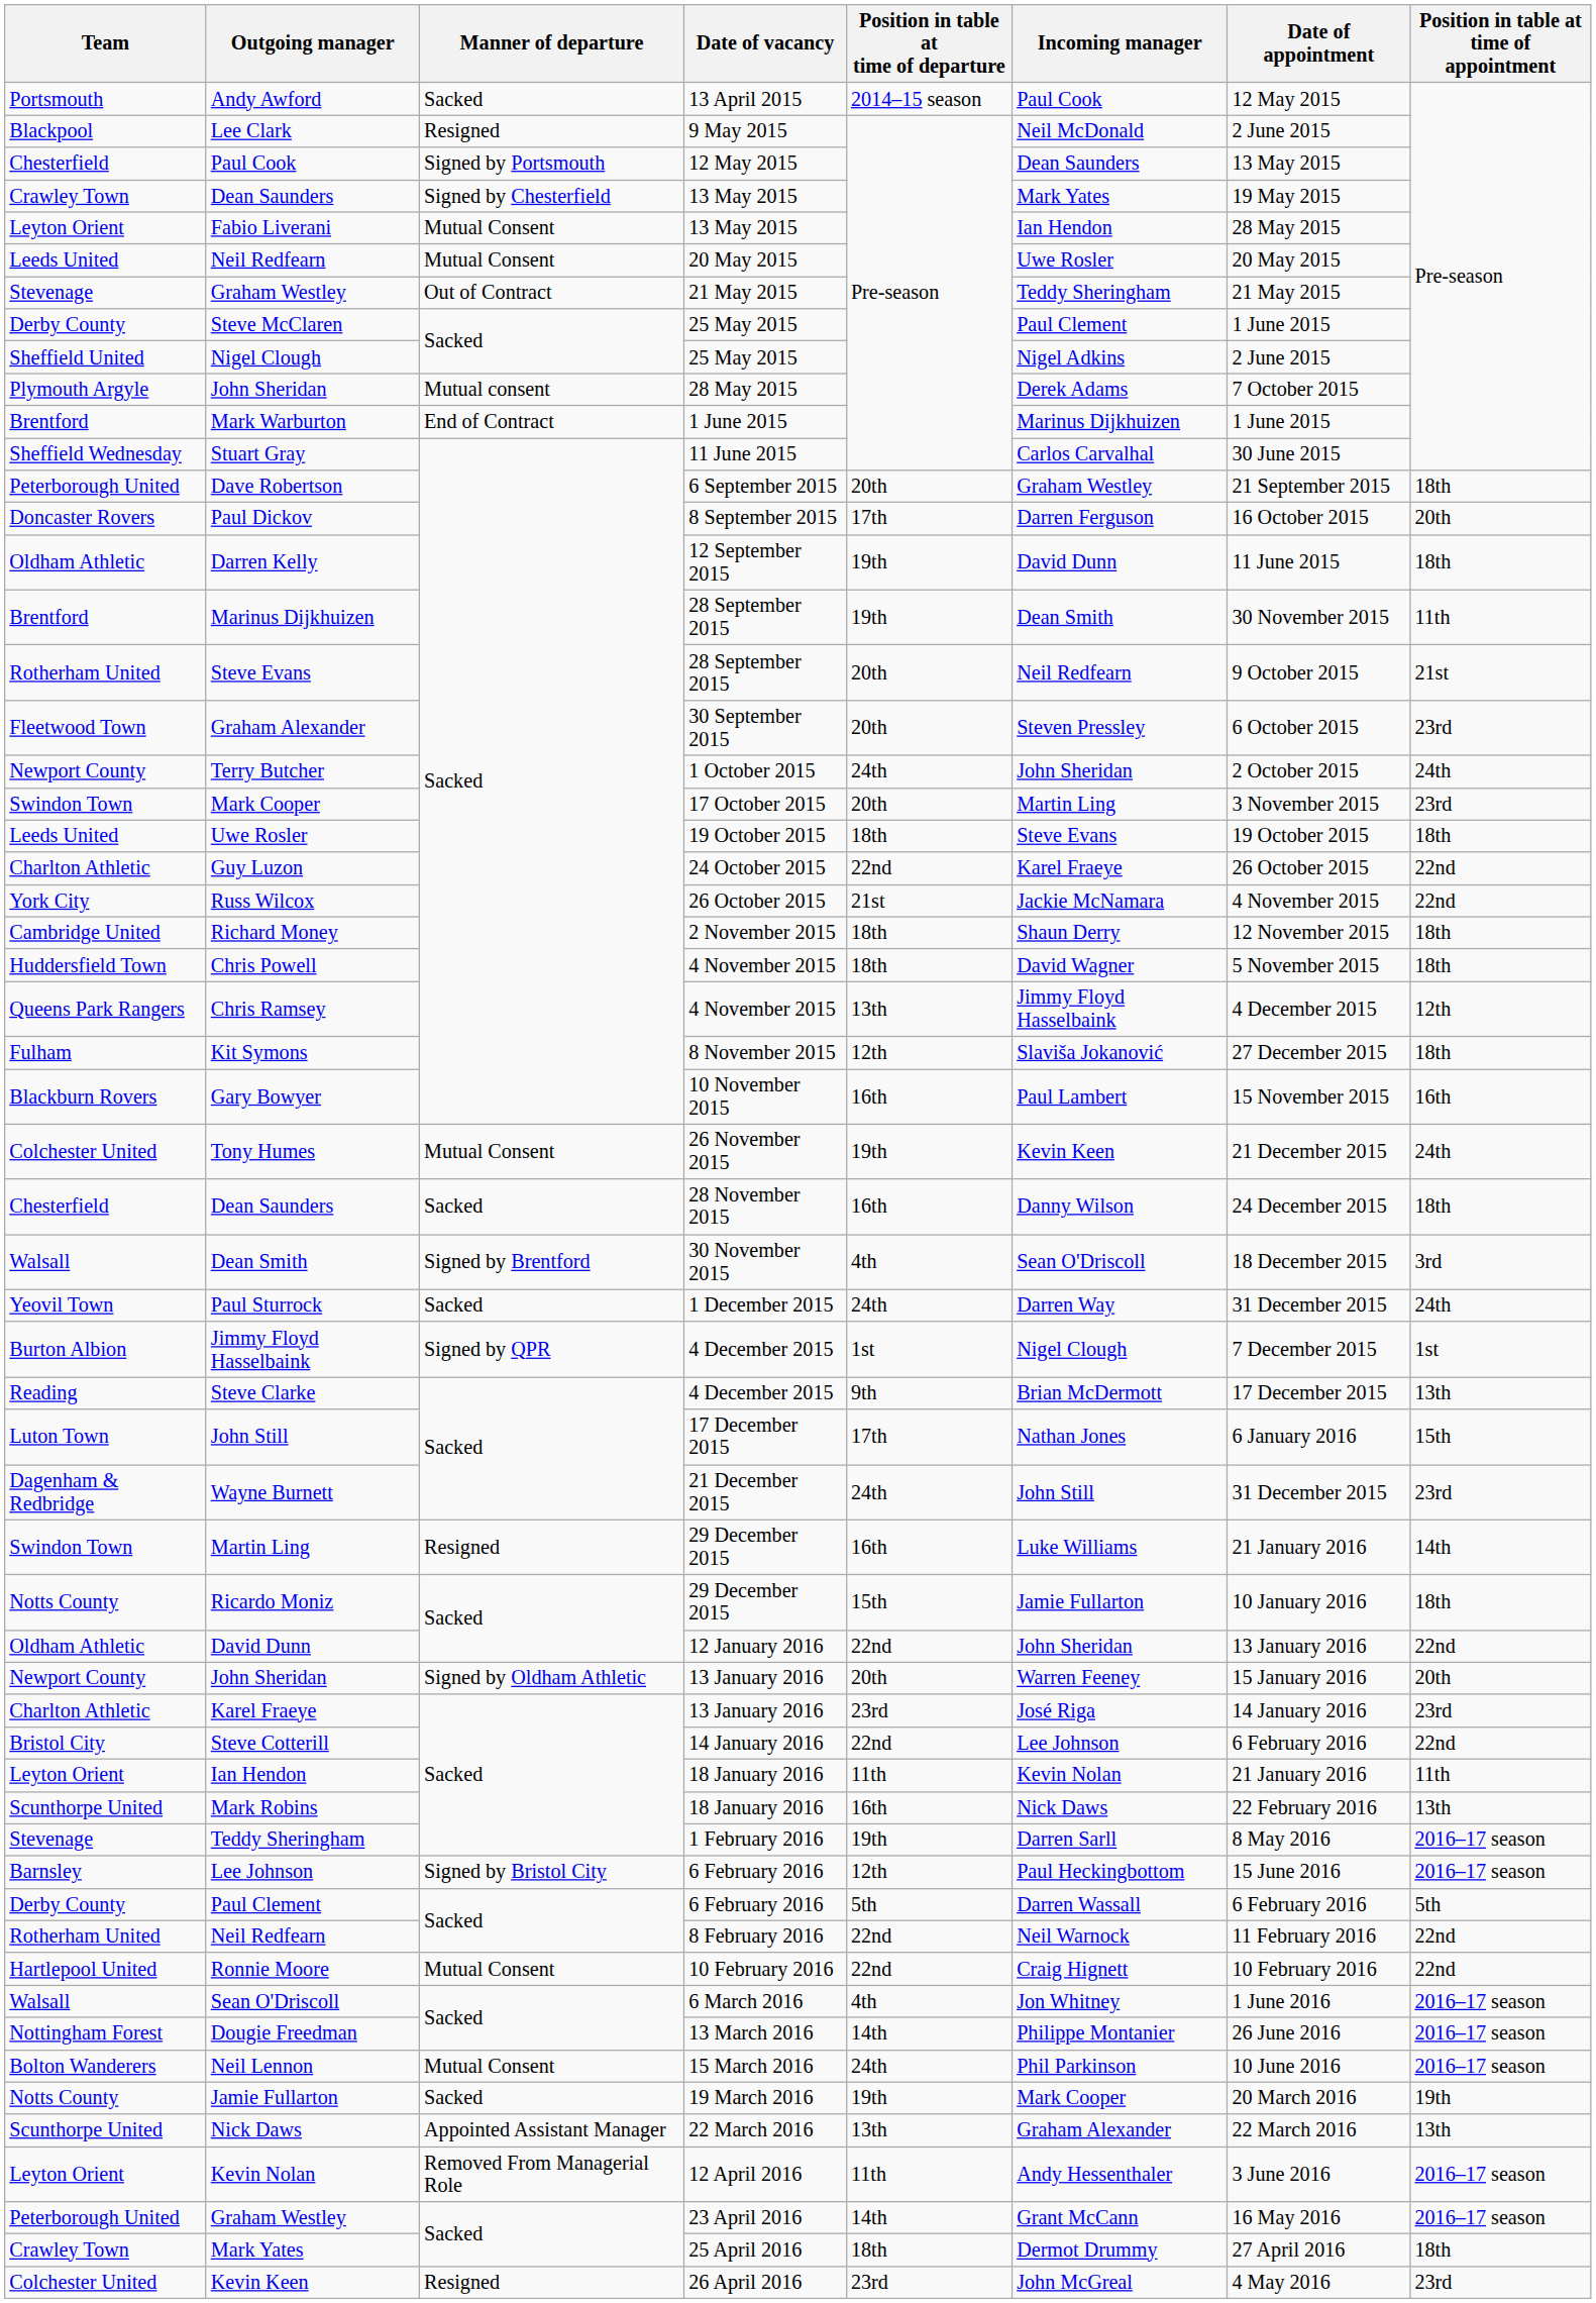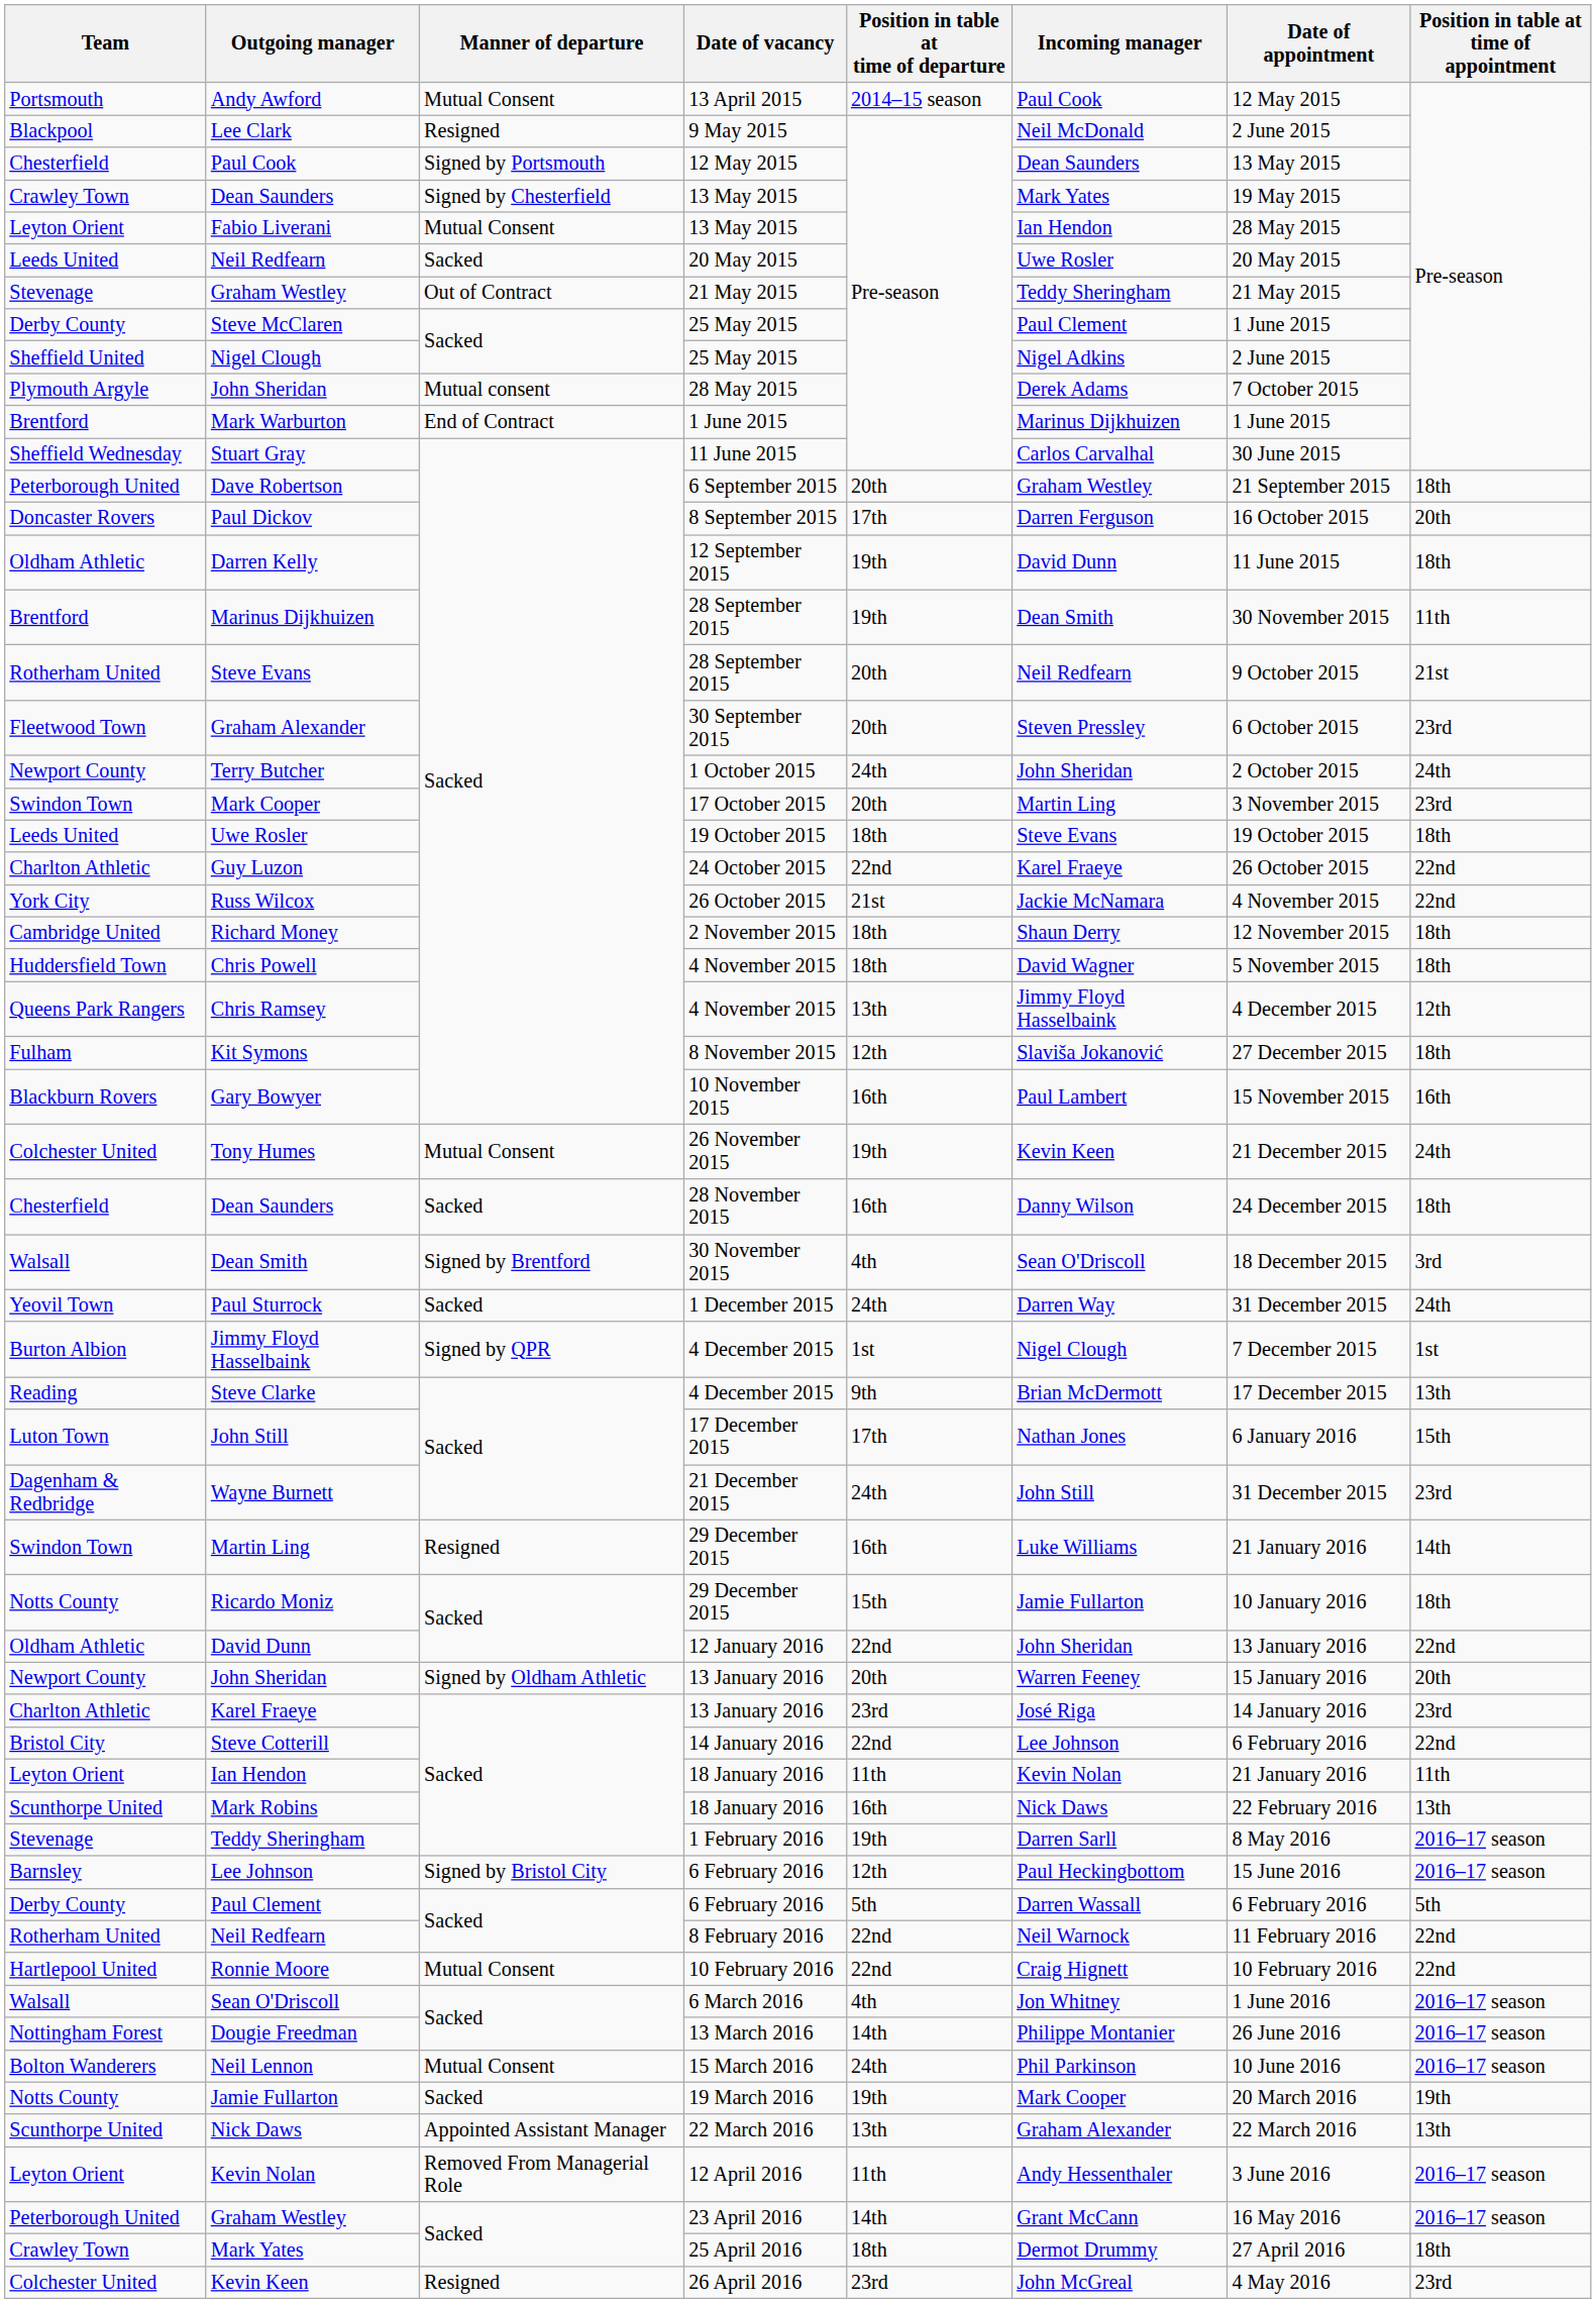Andy Awford | Manner of departure: Sacked -> Mutual Consent
Neil Redfearn / 20 May 2015 | Manner of departure: Mutual Consent -> Sacked
